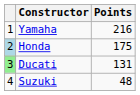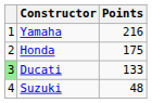Honda | column 1: lightblue background -> no background
Ducati | Points: 131 -> 133
